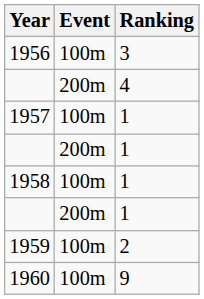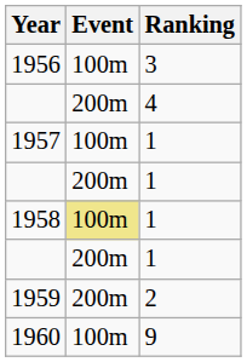1958 | Event: no background -> khaki background
1959 | Event: 100m -> 200m
